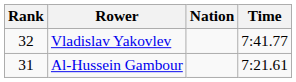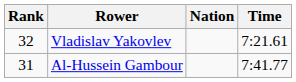Vladislav Yakovlev | Time: 7:41.77 -> 7:21.61
Al-Hussein Gambour | Time: 7:21.61 -> 7:41.77
